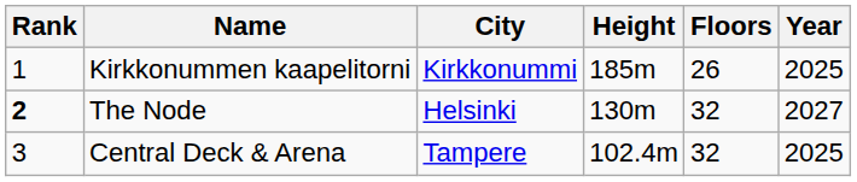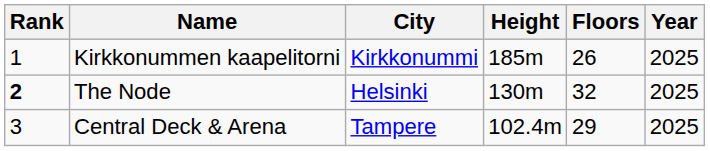The Node | Year: 2027 -> 2025
Central Deck & Arena | Floors: 32 -> 29
